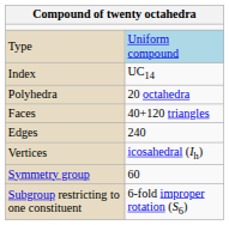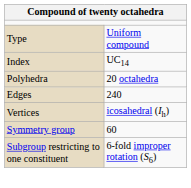Type | column 2: lightblue background -> no background
- row: Faces | 40+120 triangles
